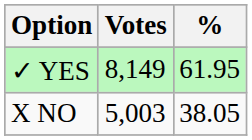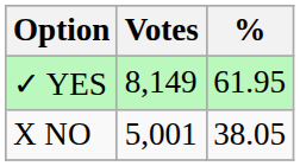X NO | Votes: 5,003 -> 5,001
